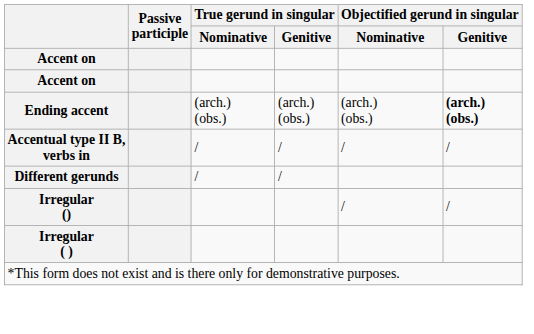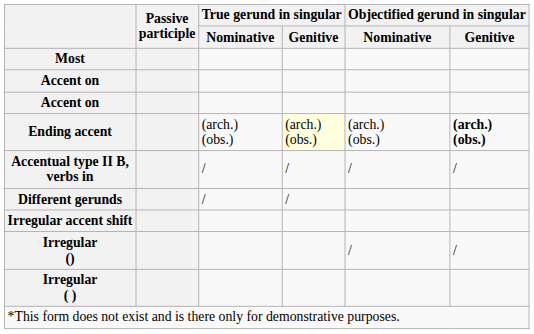+ row: Most
Ending accent | True gerund in singular / Genitive: no background -> lightyellow background
+ row: Irregular accent shift
